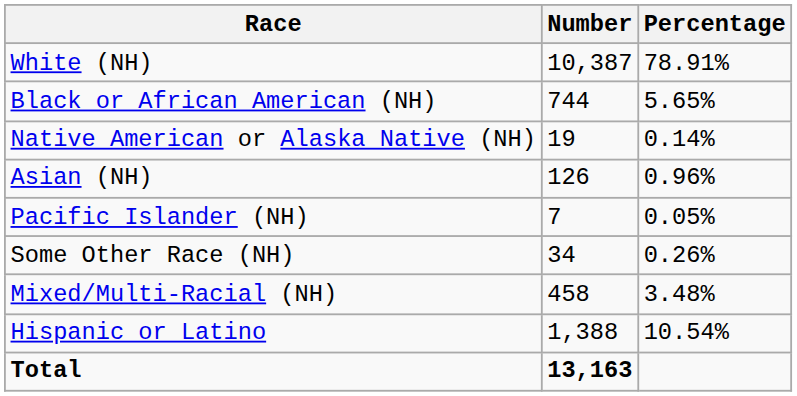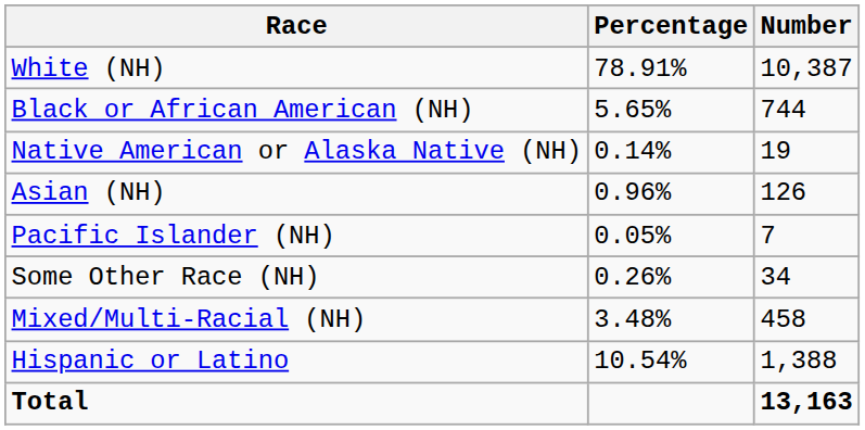columns swapped: Number <-> Percentage
